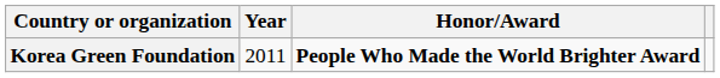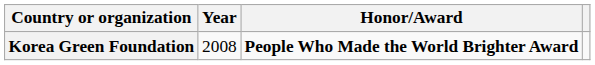Korea Green Foundation | Year: 2011 -> 2008
